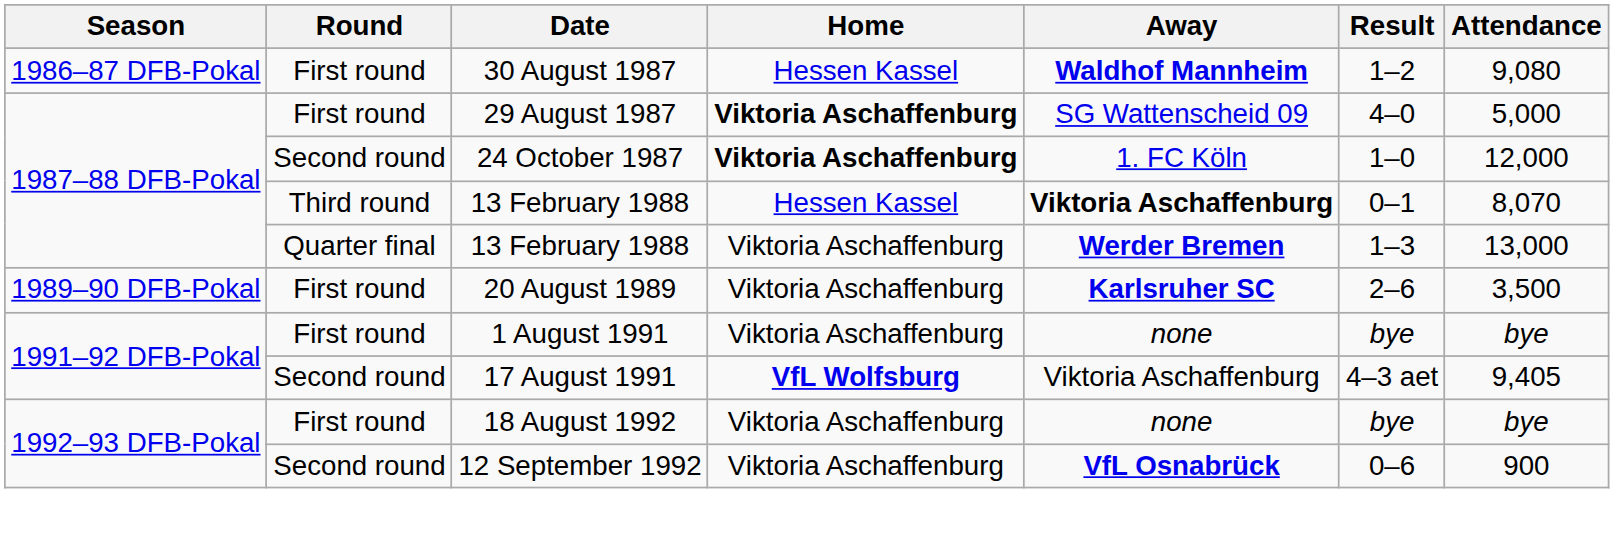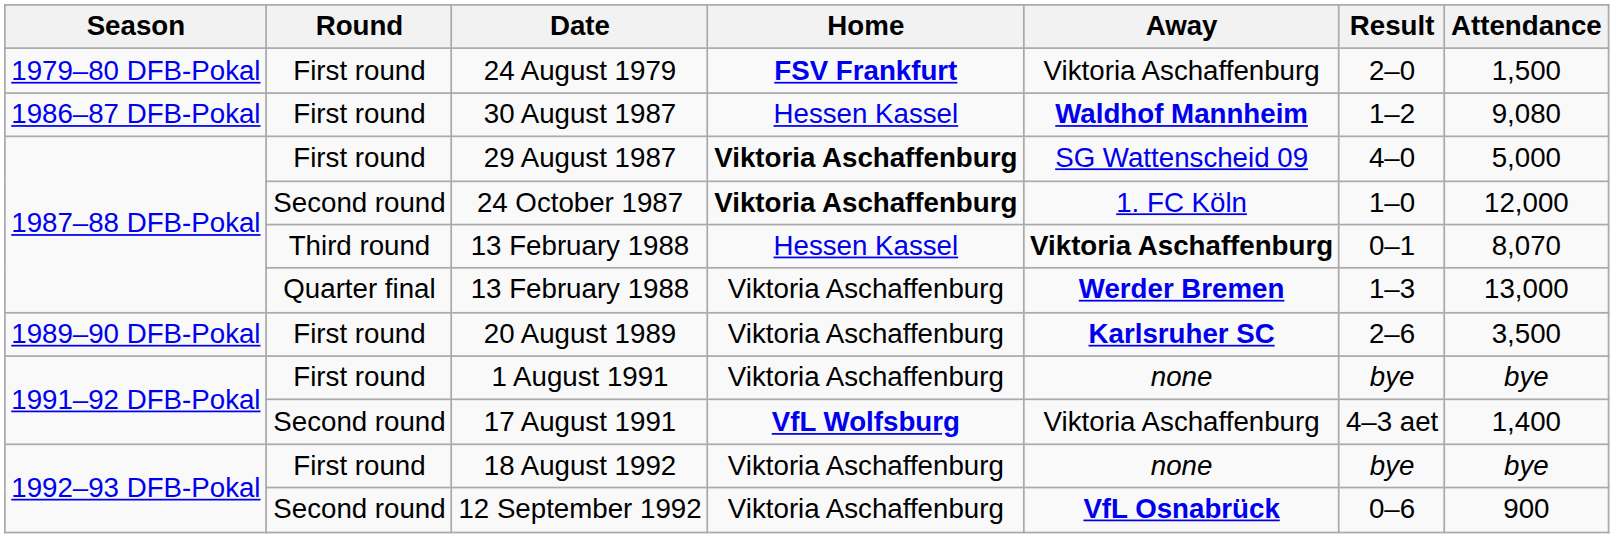+ row: 1979–80 DFB-Pokal | First round | 24 August 1979 | FSV Frankfurt | Viktoria Aschaffenburg | 2–0 | 1,500
17 August 1991 | Attendance: 9,405 -> 1,400
